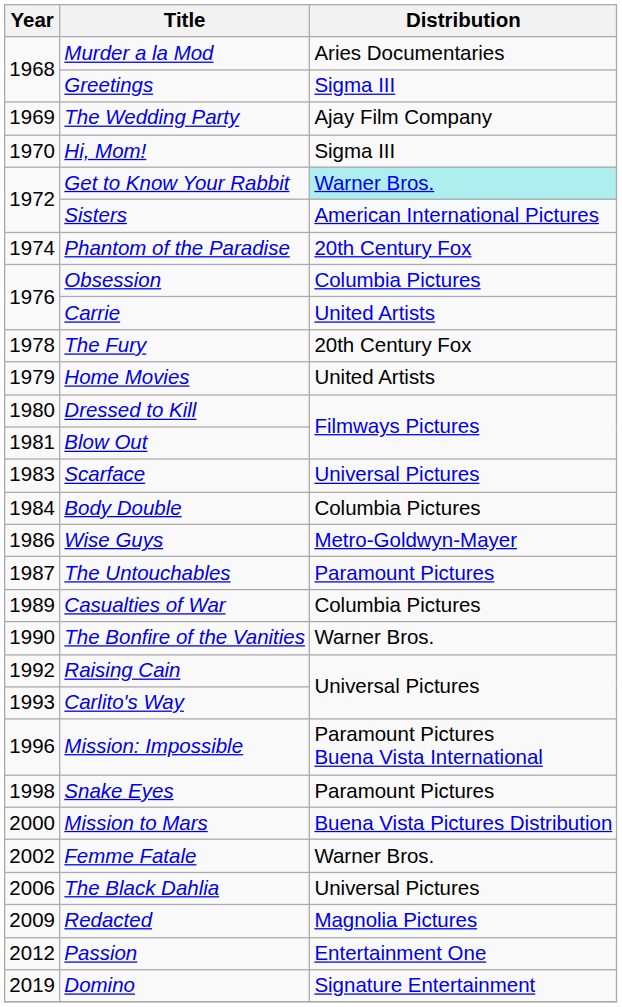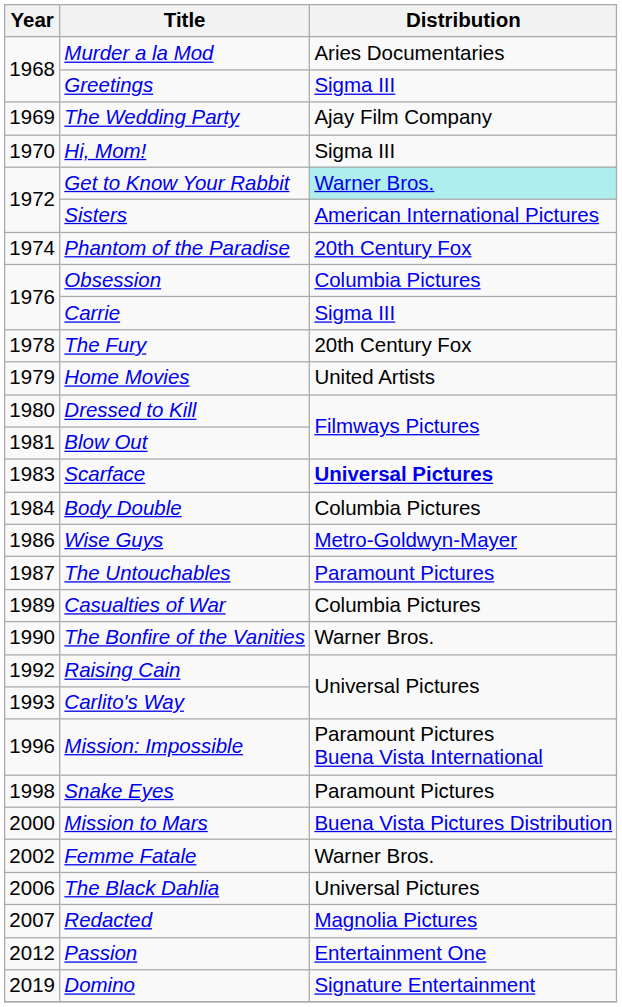Carrie | Distribution: United Artists -> Sigma III
Scarface | Distribution: normal -> bold
Redacted | Year: 2009 -> 2007
